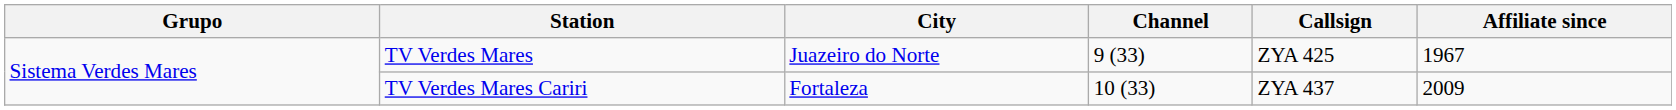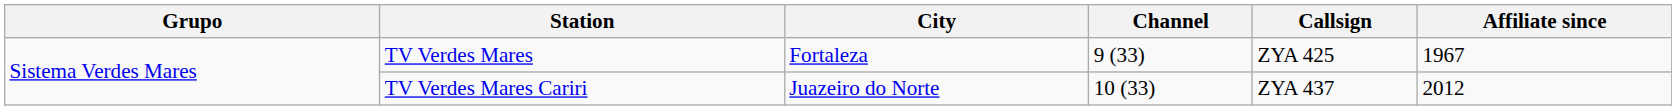TV Verdes Mares | City: Juazeiro do Norte -> Fortaleza
TV Verdes Mares Cariri | City: Fortaleza -> Juazeiro do Norte
TV Verdes Mares Cariri | Affiliate since: 2009 -> 2012
